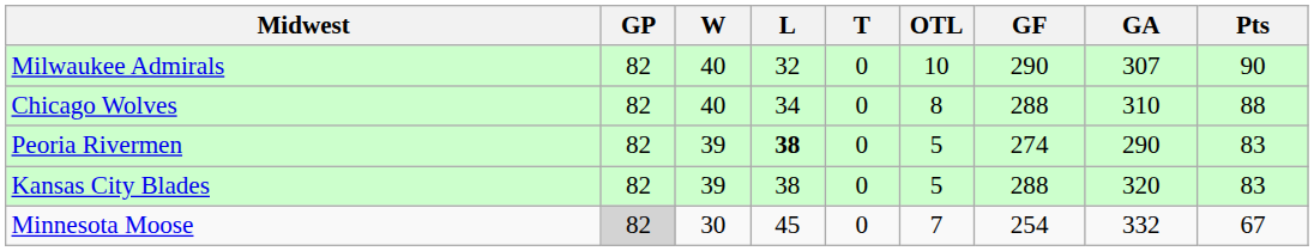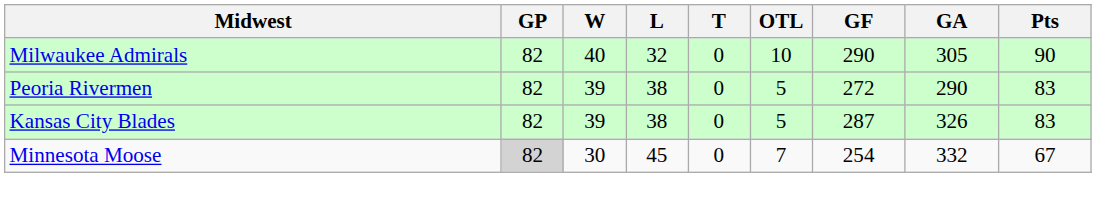Milwaukee Admirals | GA: 307 -> 305
- row: Chicago Wolves | 82 | 40 | 34 | 0 | 8 | 288 | 310 | 88
Peoria Rivermen | L: bold -> normal
Peoria Rivermen | GF: 274 -> 272
Kansas City Blades | GF: 288 -> 287
Kansas City Blades | GA: 320 -> 326
